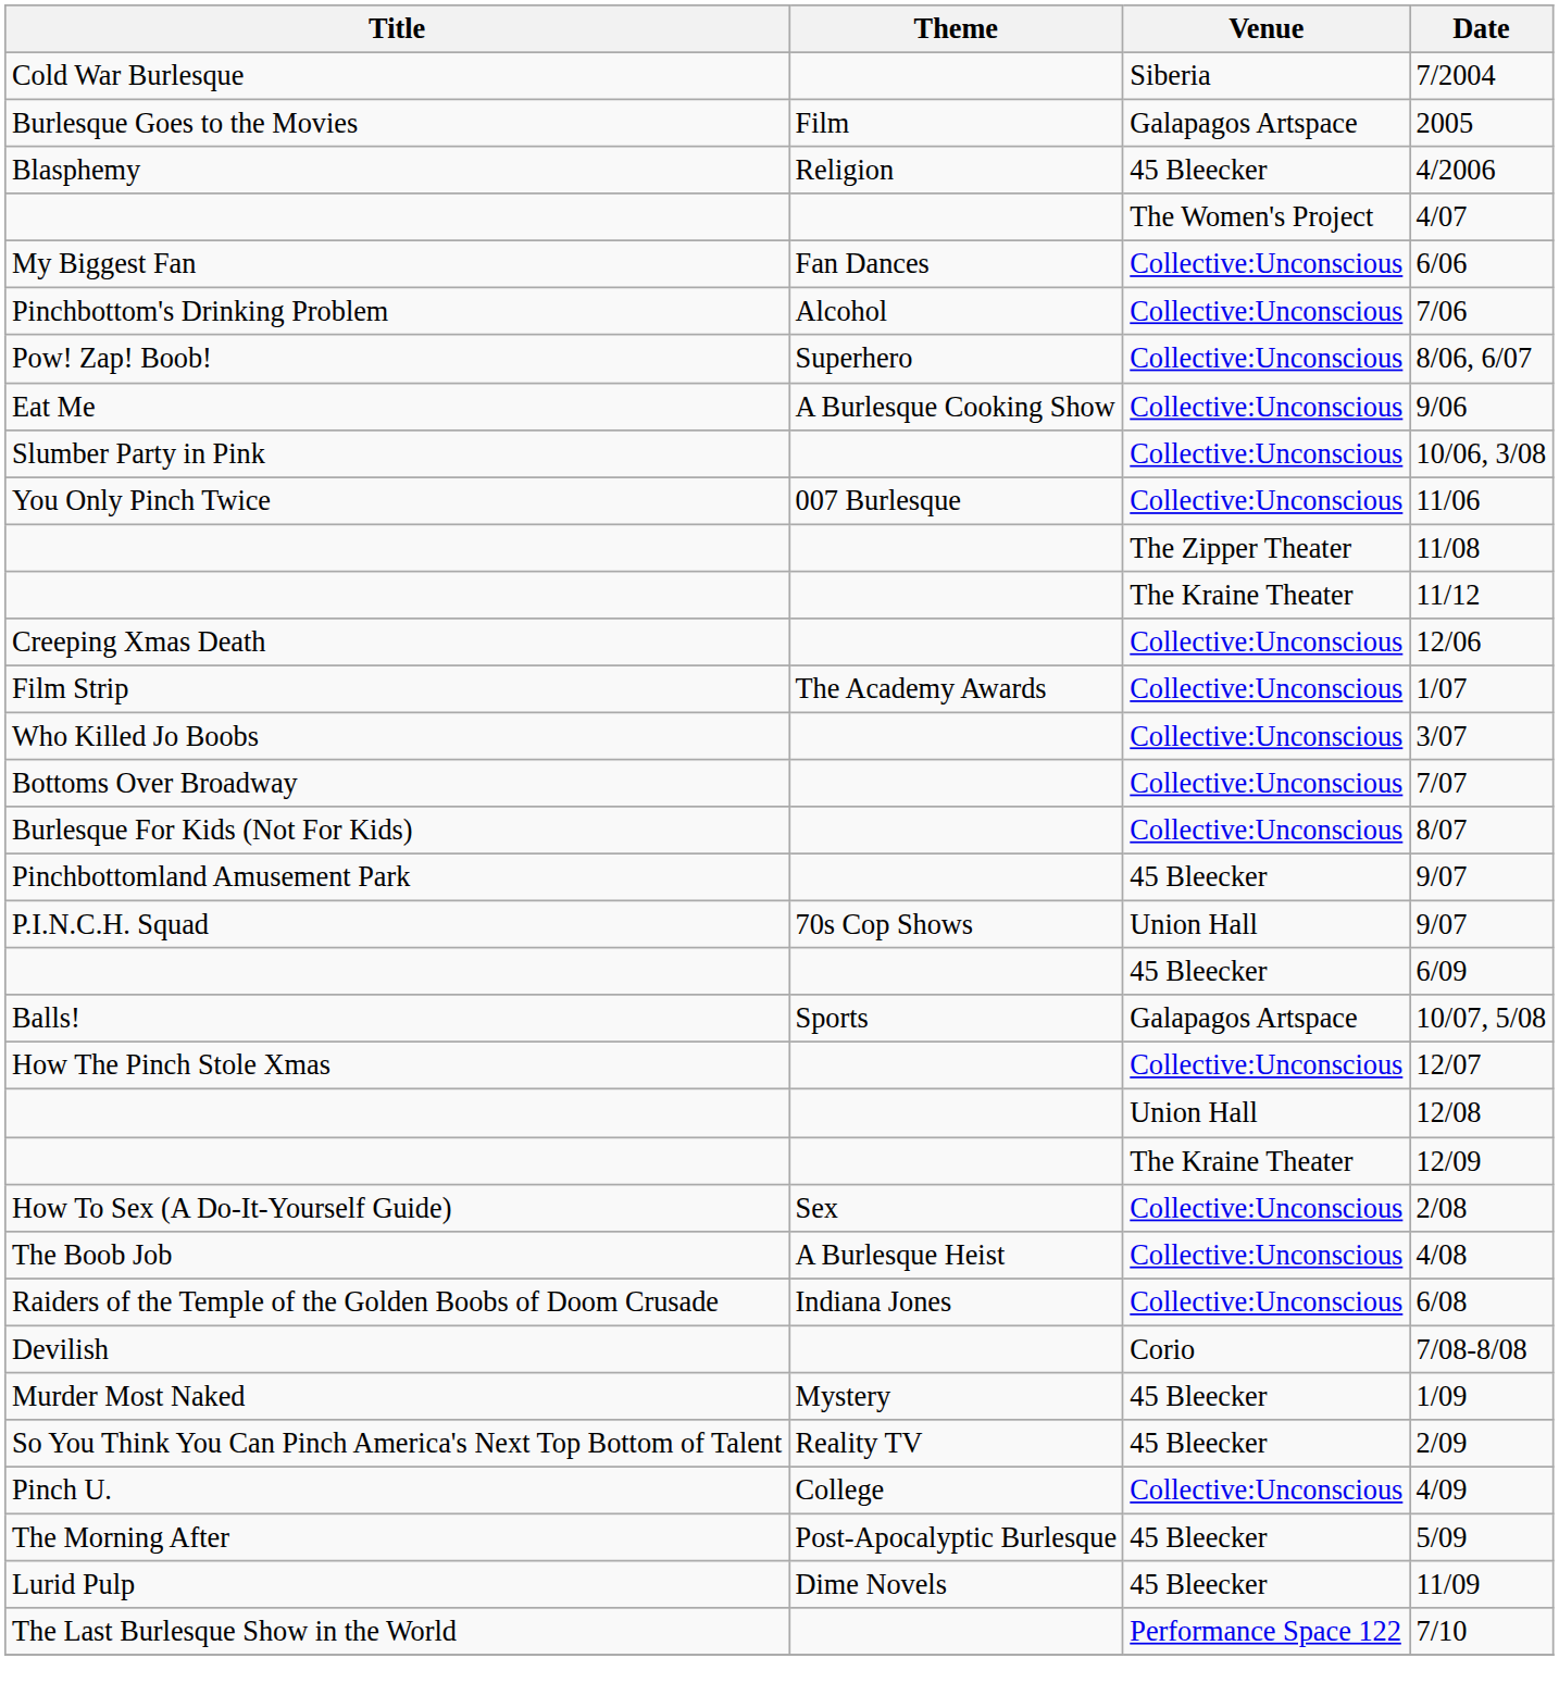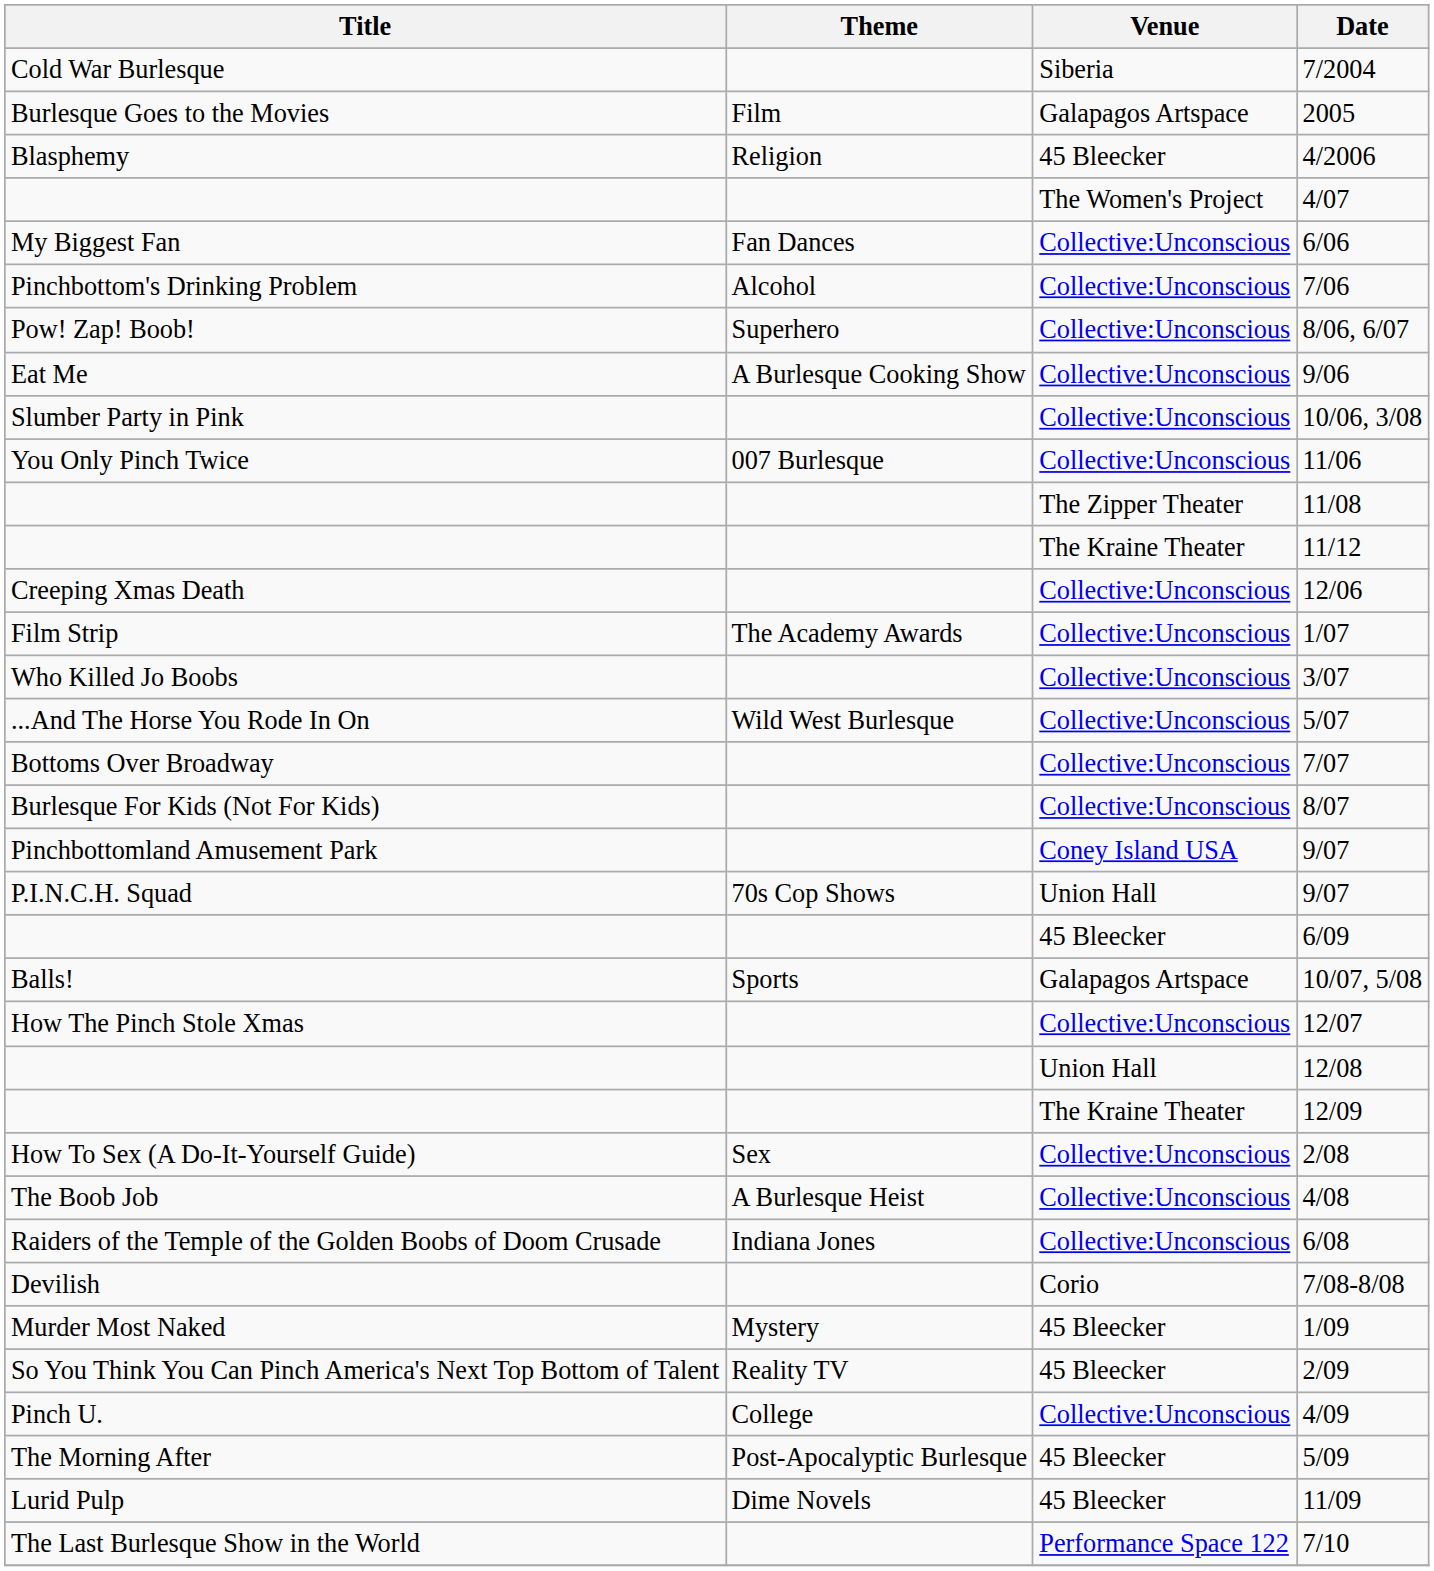+ row: ...And The Horse You Rode In On | Wild West Burlesque | Collective:Unconscious | 5/07
Pinchbottomland Amusement Park / 9/07 | Venue: 45 Bleecker -> Coney Island USA
